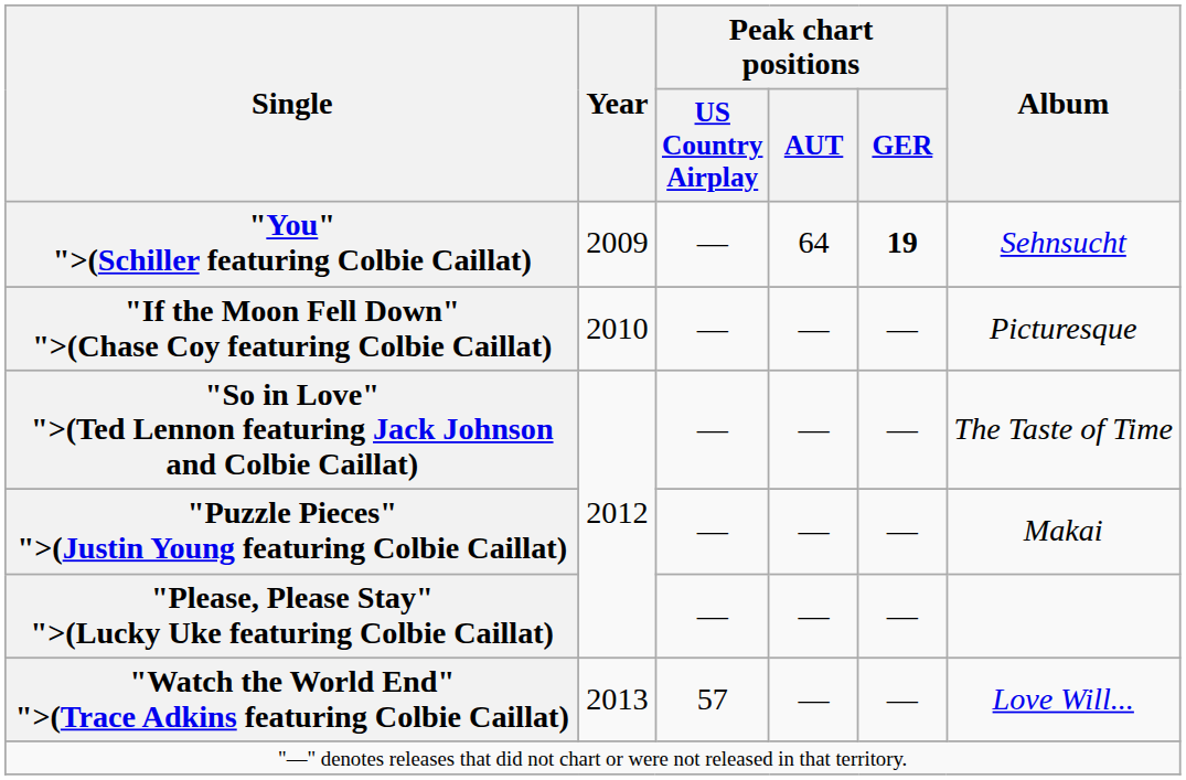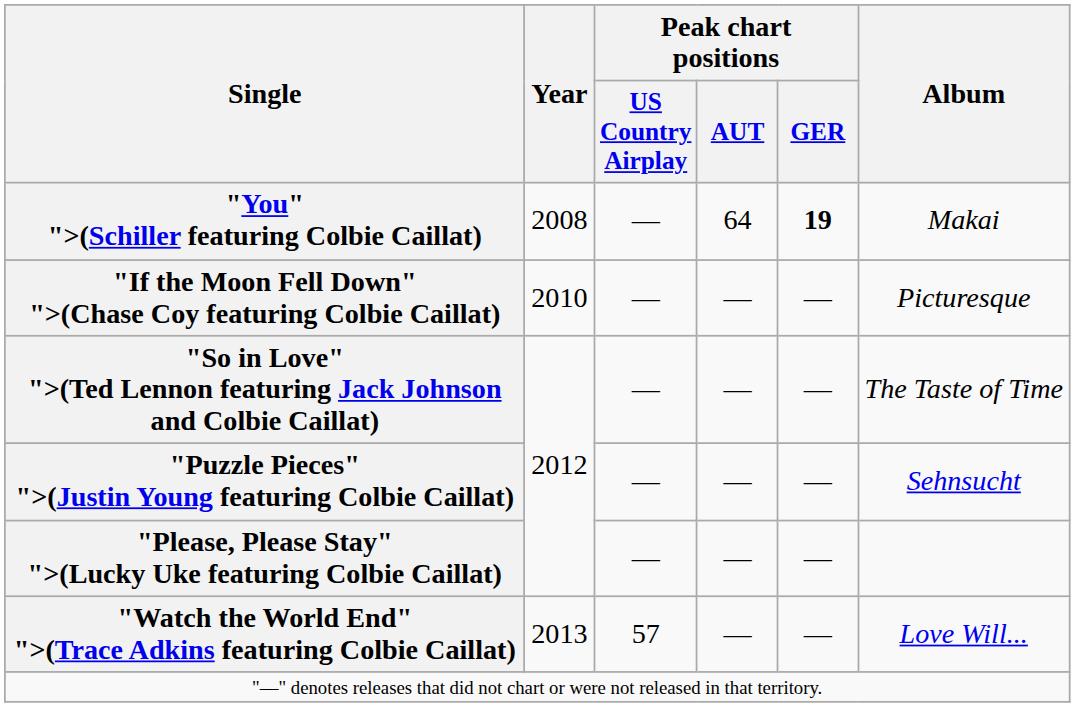"You" ">(Schiller featuring Colbie Caillat) | Year: 2009 -> 2008
"You" ">(Schiller featuring Colbie Caillat) | Album: Sehnsucht -> Makai
"Puzzle Pieces" ">(Justin Young featuring Colbie Caillat) | Album: Makai -> Sehnsucht
